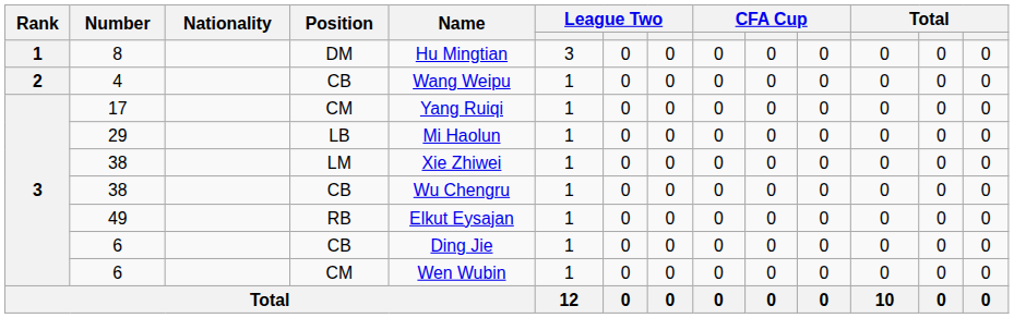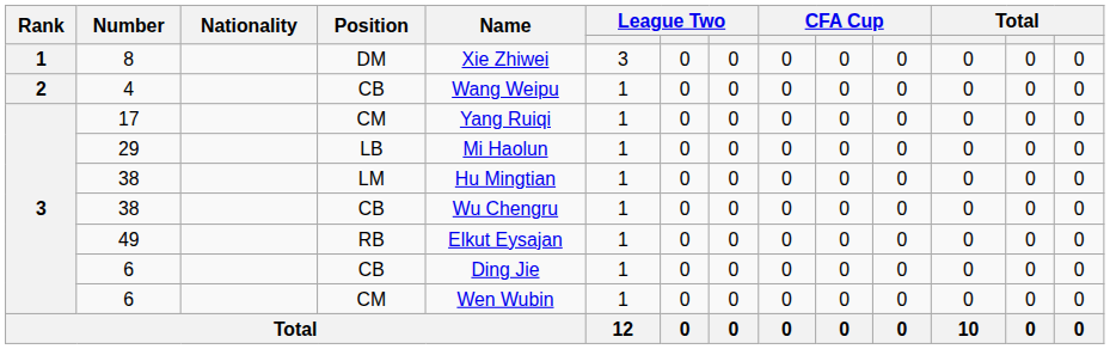8 | Name: Hu Mingtian -> Xie Zhiwei
38 / LM | Name: Xie Zhiwei -> Hu Mingtian
